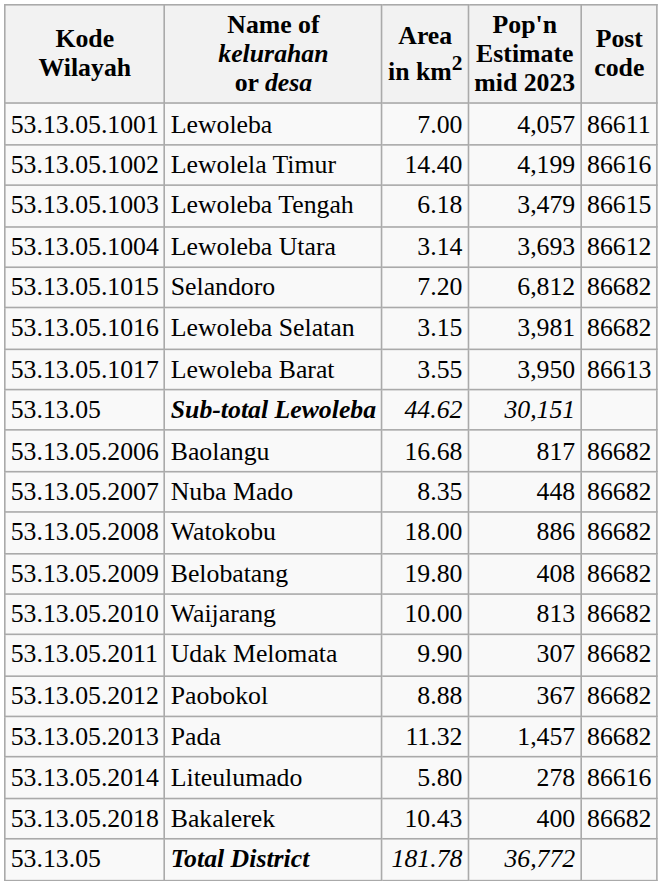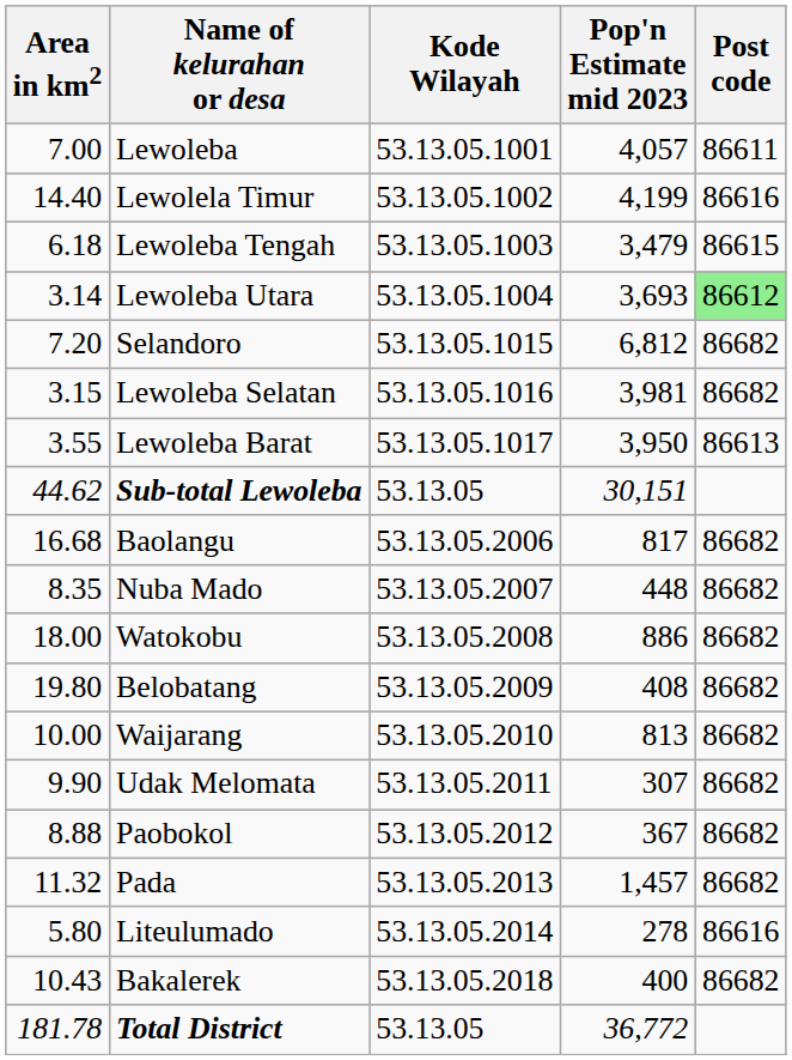columns swapped: Kode Wilayah <-> Area in km2
Lewoleba Utara | Post code: no background -> lightgreen background
